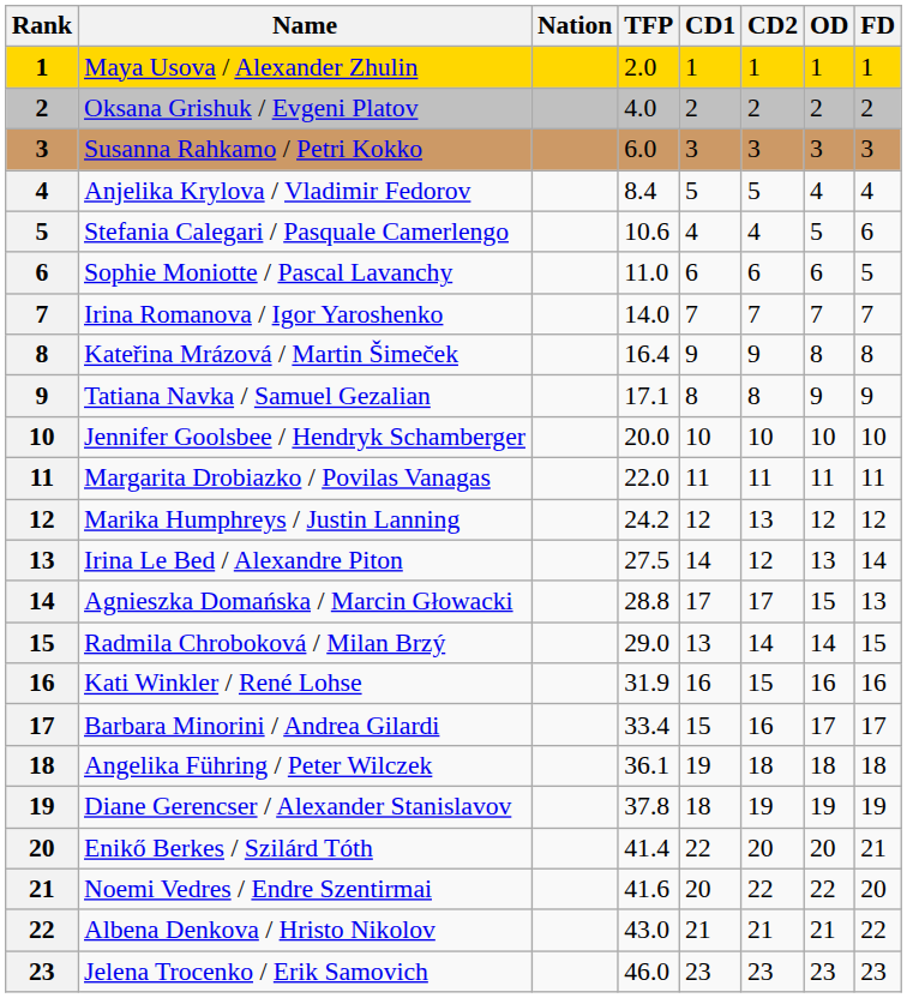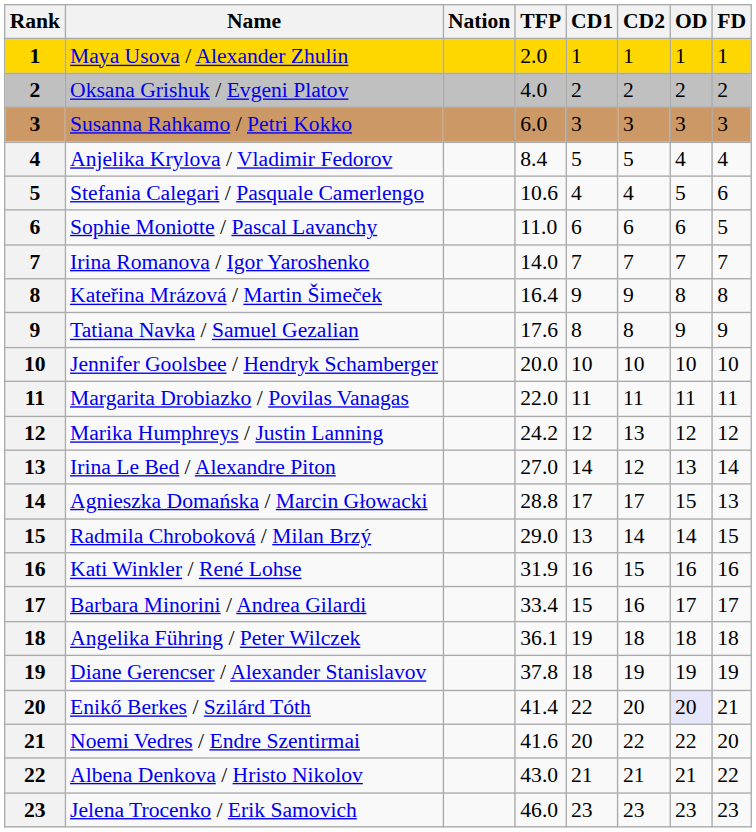Tatiana Navka / Samuel Gezalian | TFP: 17.1 -> 17.6
Irina Le Bed / Alexandre Piton | TFP: 27.5 -> 27.0
Enikő Berkes / Szilárd Tóth | OD: no background -> lavender background
